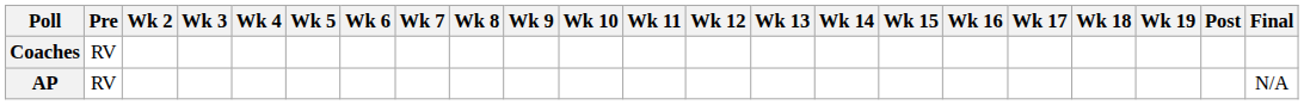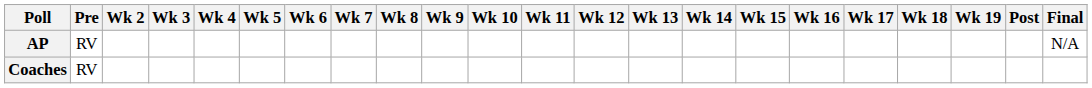rows swapped: AP <-> Coaches
